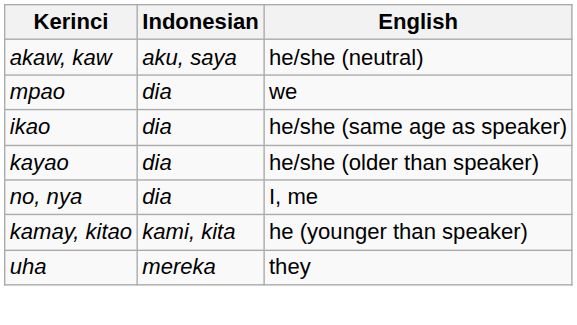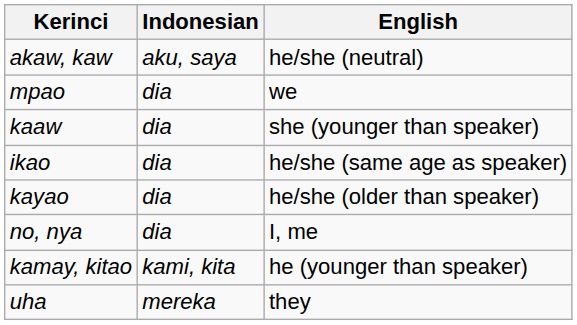+ row: kaaw | dia | she (younger than speaker)
